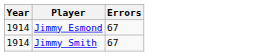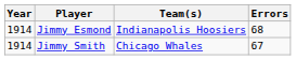+ column: Team(s) | Indianapolis Hoosiers | Chicago Whales
Jimmy Esmond | Errors: 67 -> 68
